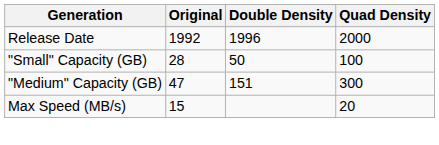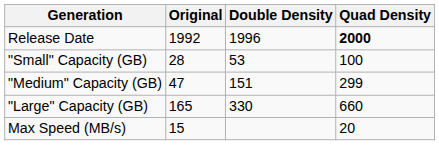Release Date | Quad Density: normal -> bold
"Small" Capacity (GB) | Double Density: 50 -> 53
"Medium" Capacity (GB) | Quad Density: 300 -> 299
+ row: "Large" Capacity (GB) | 165 | 330 | 660
